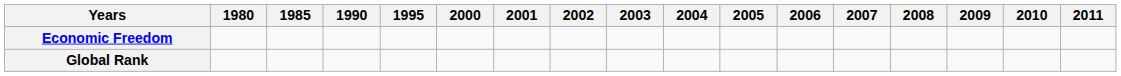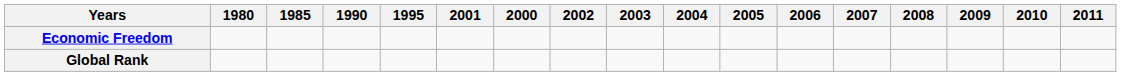columns swapped: 2000 <-> 2001
